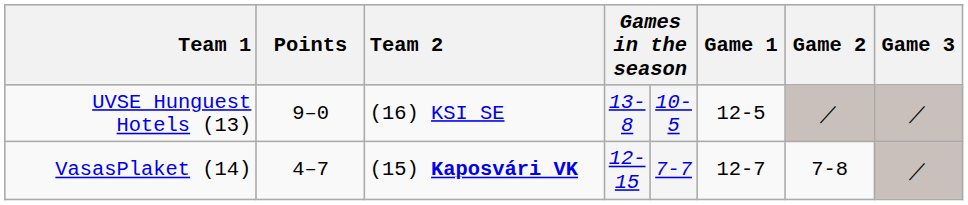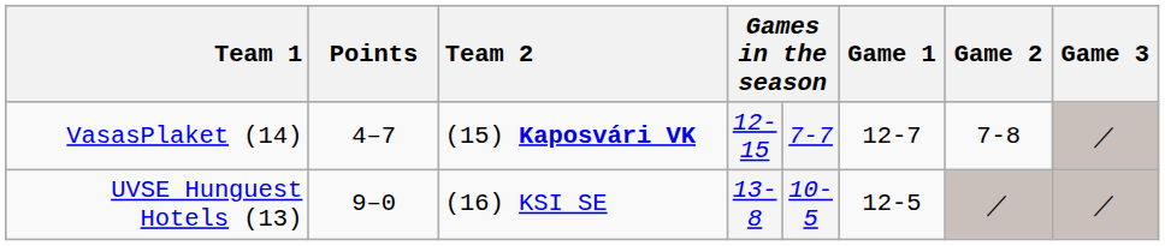rows swapped: UVSE Hunguest Hotels (13) <-> VasasPlaket (14)
